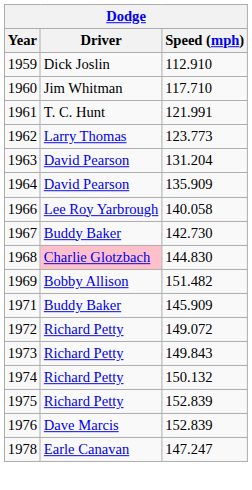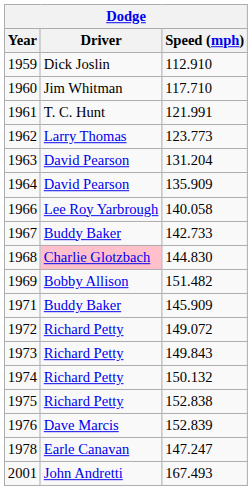1967 | Speed (mph): 142.730 -> 142.733
1975 | Speed (mph): 152.839 -> 152.838
+ row: 2001 | John Andretti | 167.493
